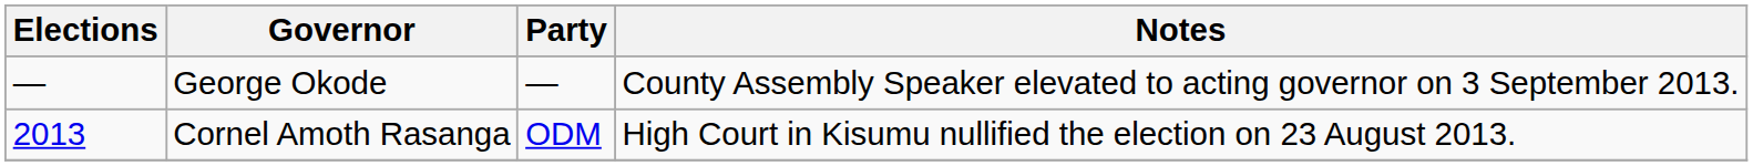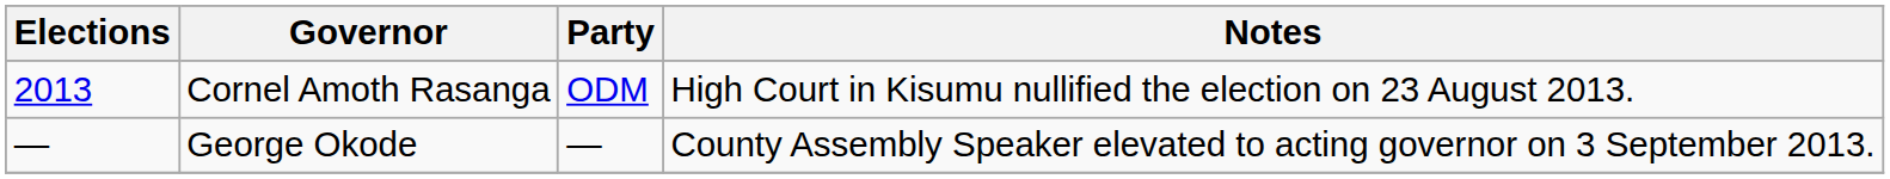rows swapped: Cornel Amoth Rasanga <-> George Okode
